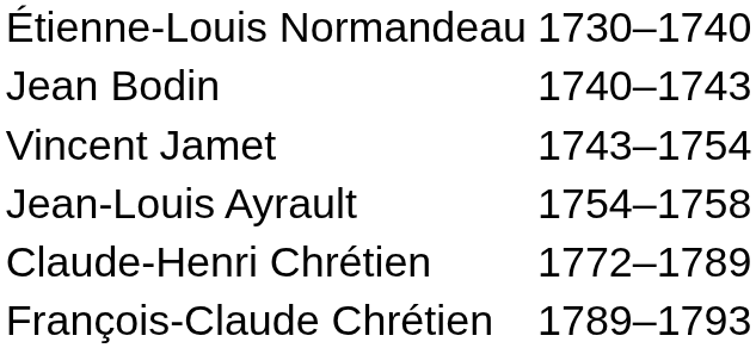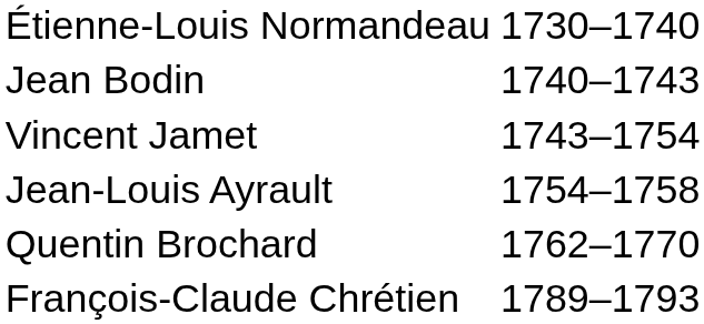+ row: Quentin Brochard | 1762–1770
- row: Claude-Henri Chrétien | 1772–1789
